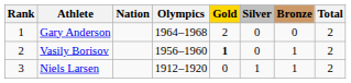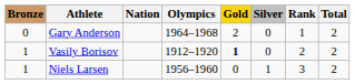columns swapped: Rank <-> Bronze
Vasily Borisov | Olympics: 1956–1960 -> 1912–1920
Niels Larsen | Olympics: 1912–1920 -> 1956–1960
